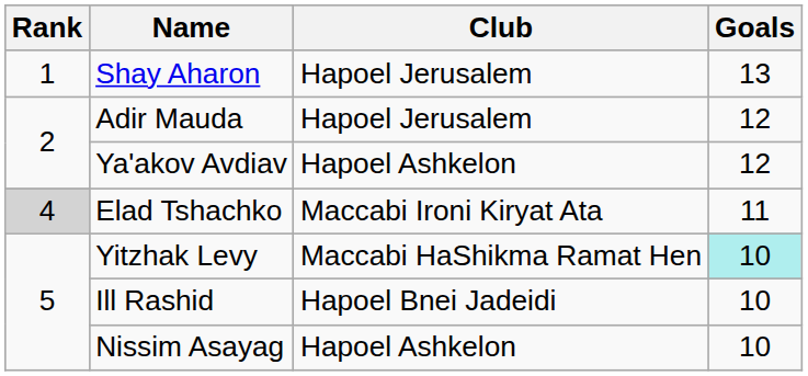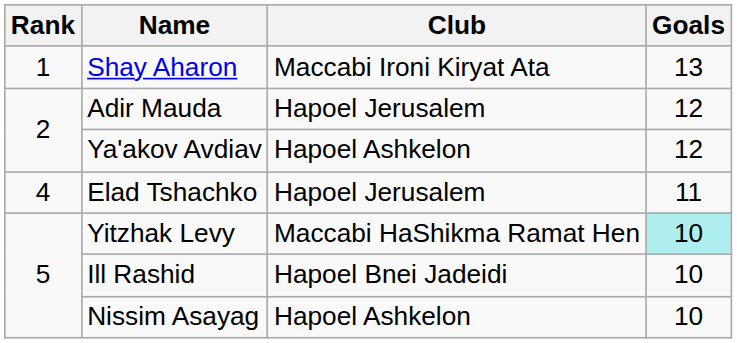Shay Aharon | Club: Hapoel Jerusalem -> Maccabi Ironi Kiryat Ata
Elad Tshachko | Rank: lightgrey background -> no background
Elad Tshachko | Club: Maccabi Ironi Kiryat Ata -> Hapoel Jerusalem
